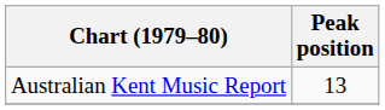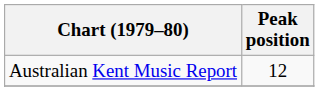Australian Kent Music Report | Peak position: 13 -> 12
